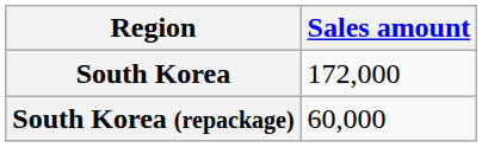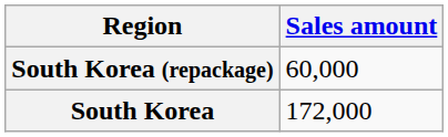rows swapped: South Korea <-> South Korea (repackage)
